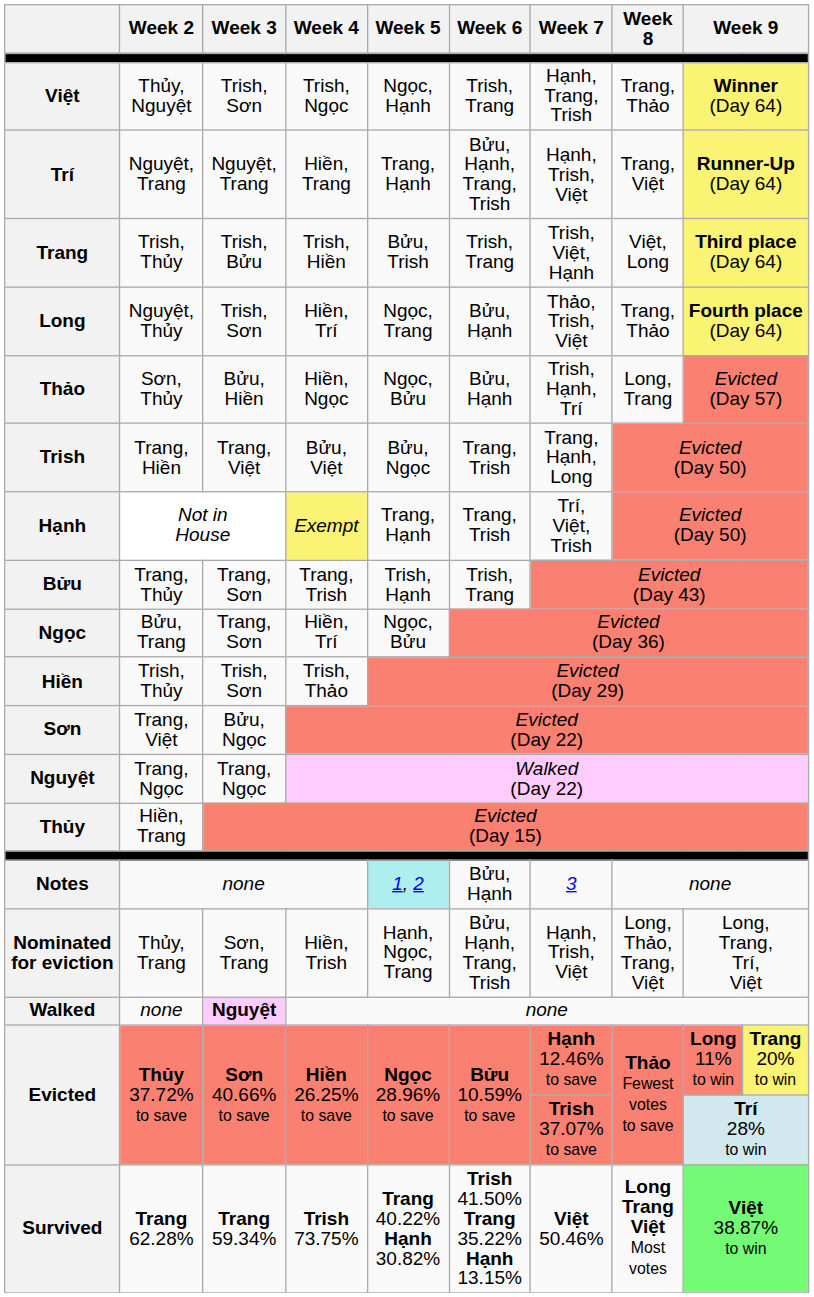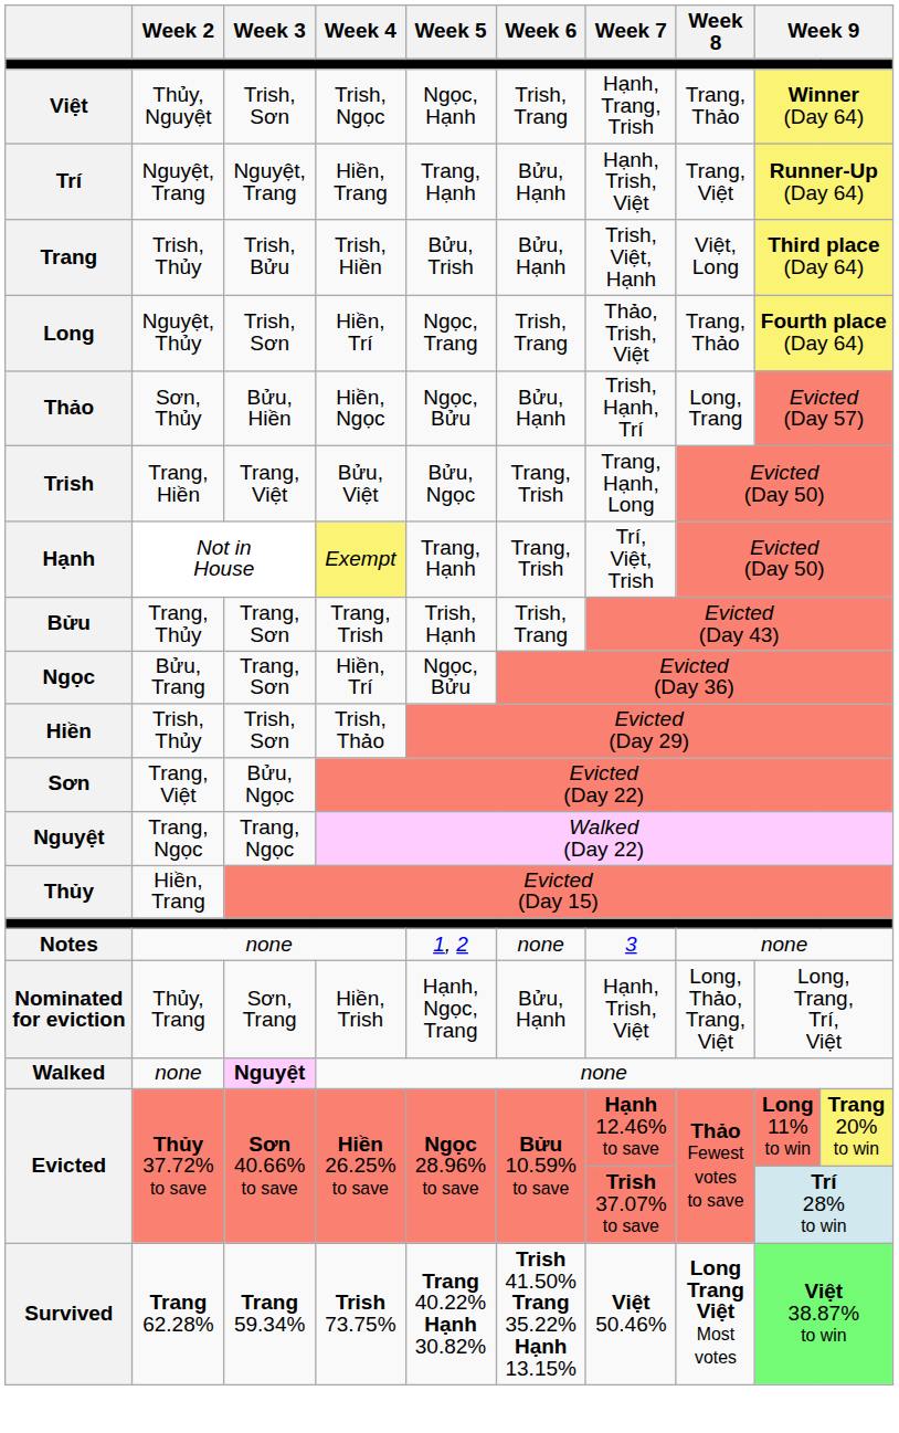Trí | Week 6: Bửu, Hạnh, Trang, Trish -> Bửu, Hạnh
Trang | Week 6: Trish, Trang -> Bửu, Hạnh
Long | Week 6: Bửu, Hạnh -> Trish, Trang
Notes | Week 5: paleturquoise background -> no background
Notes | Week 6: Bửu, Hạnh -> none
Nominated for eviction | Week 6: Bửu, Hạnh, Trang, Trish -> Bửu, Hạnh
